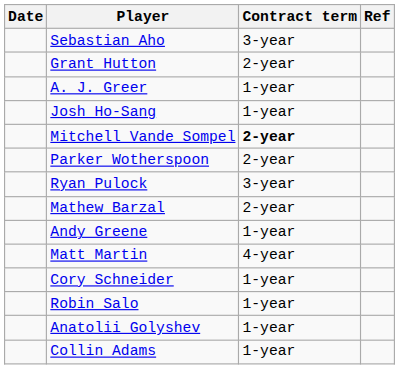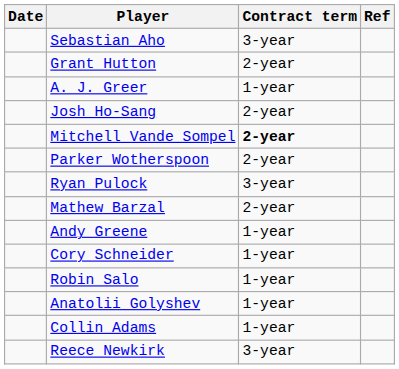Josh Ho-Sang | Contract term: 1-year -> 2-year
- row: Matt Martin | 4-year
+ row: Reece Newkirk | 3-year
